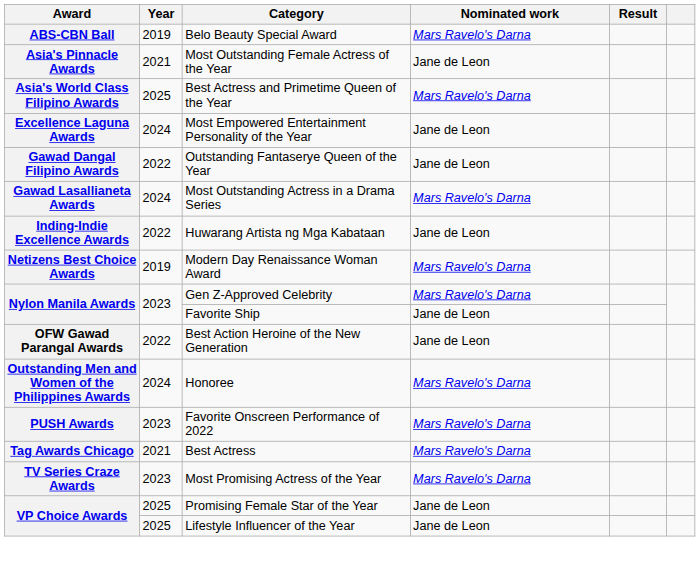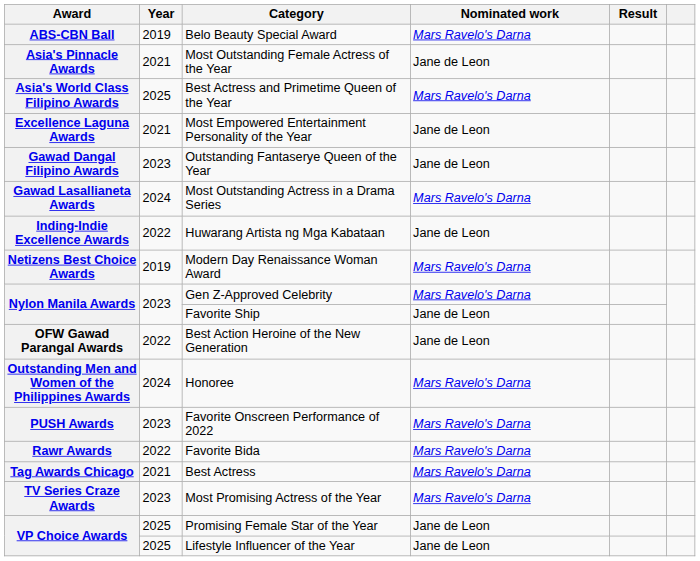Most Empowered Entertainment Personality of the Year | Year: 2024 -> 2021
Outstanding Fantaserye Queen of the Year | Year: 2022 -> 2023
+ row: Rawr Awards | 2022 | Favorite Bida | Mars Ravelo's Darna
